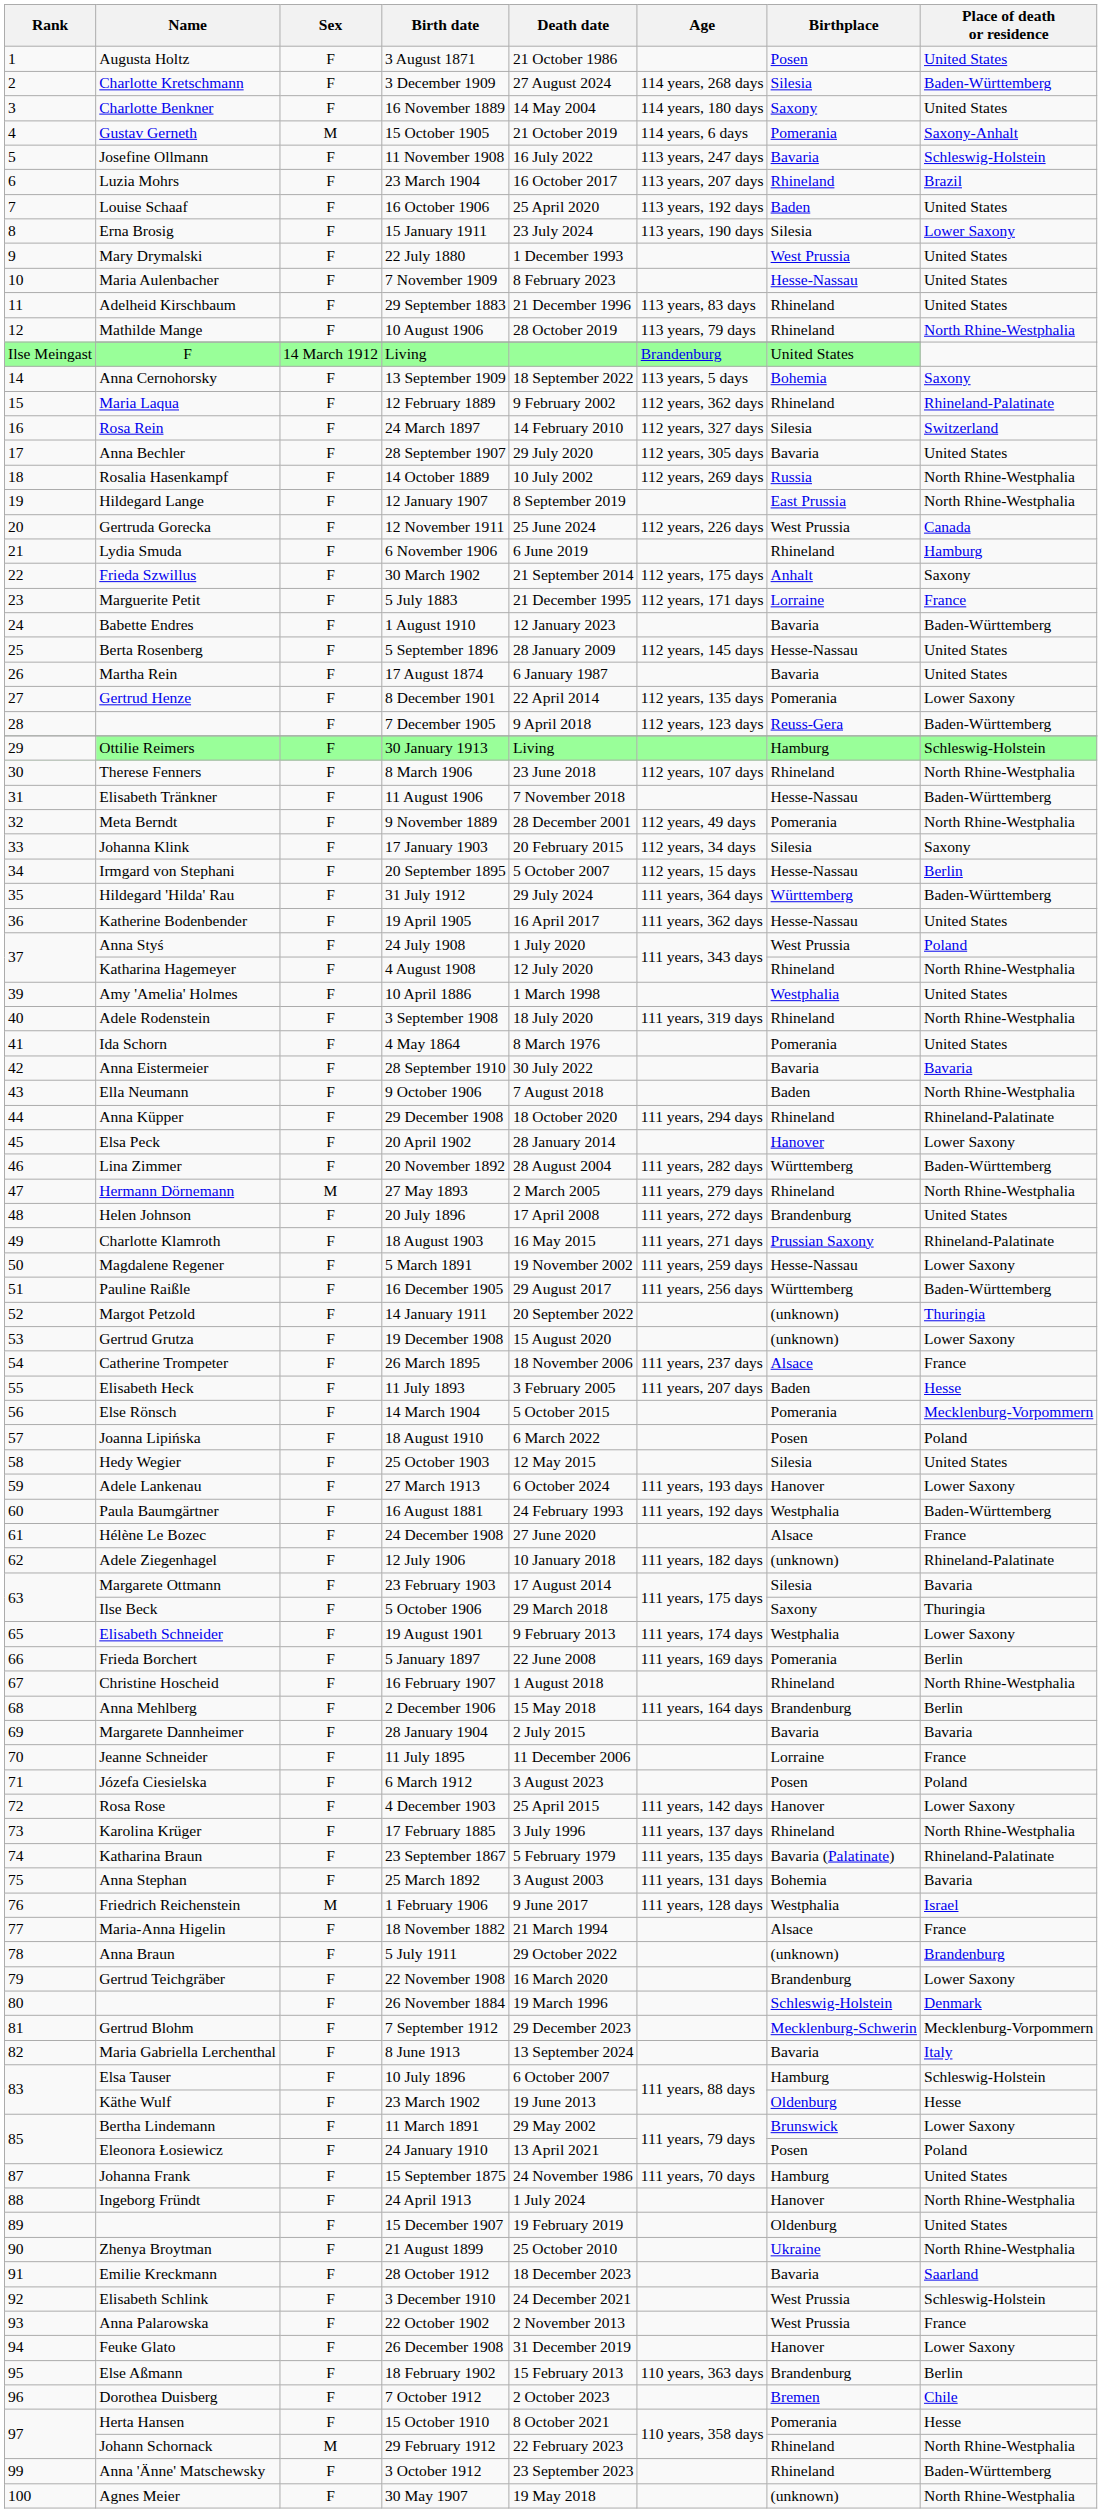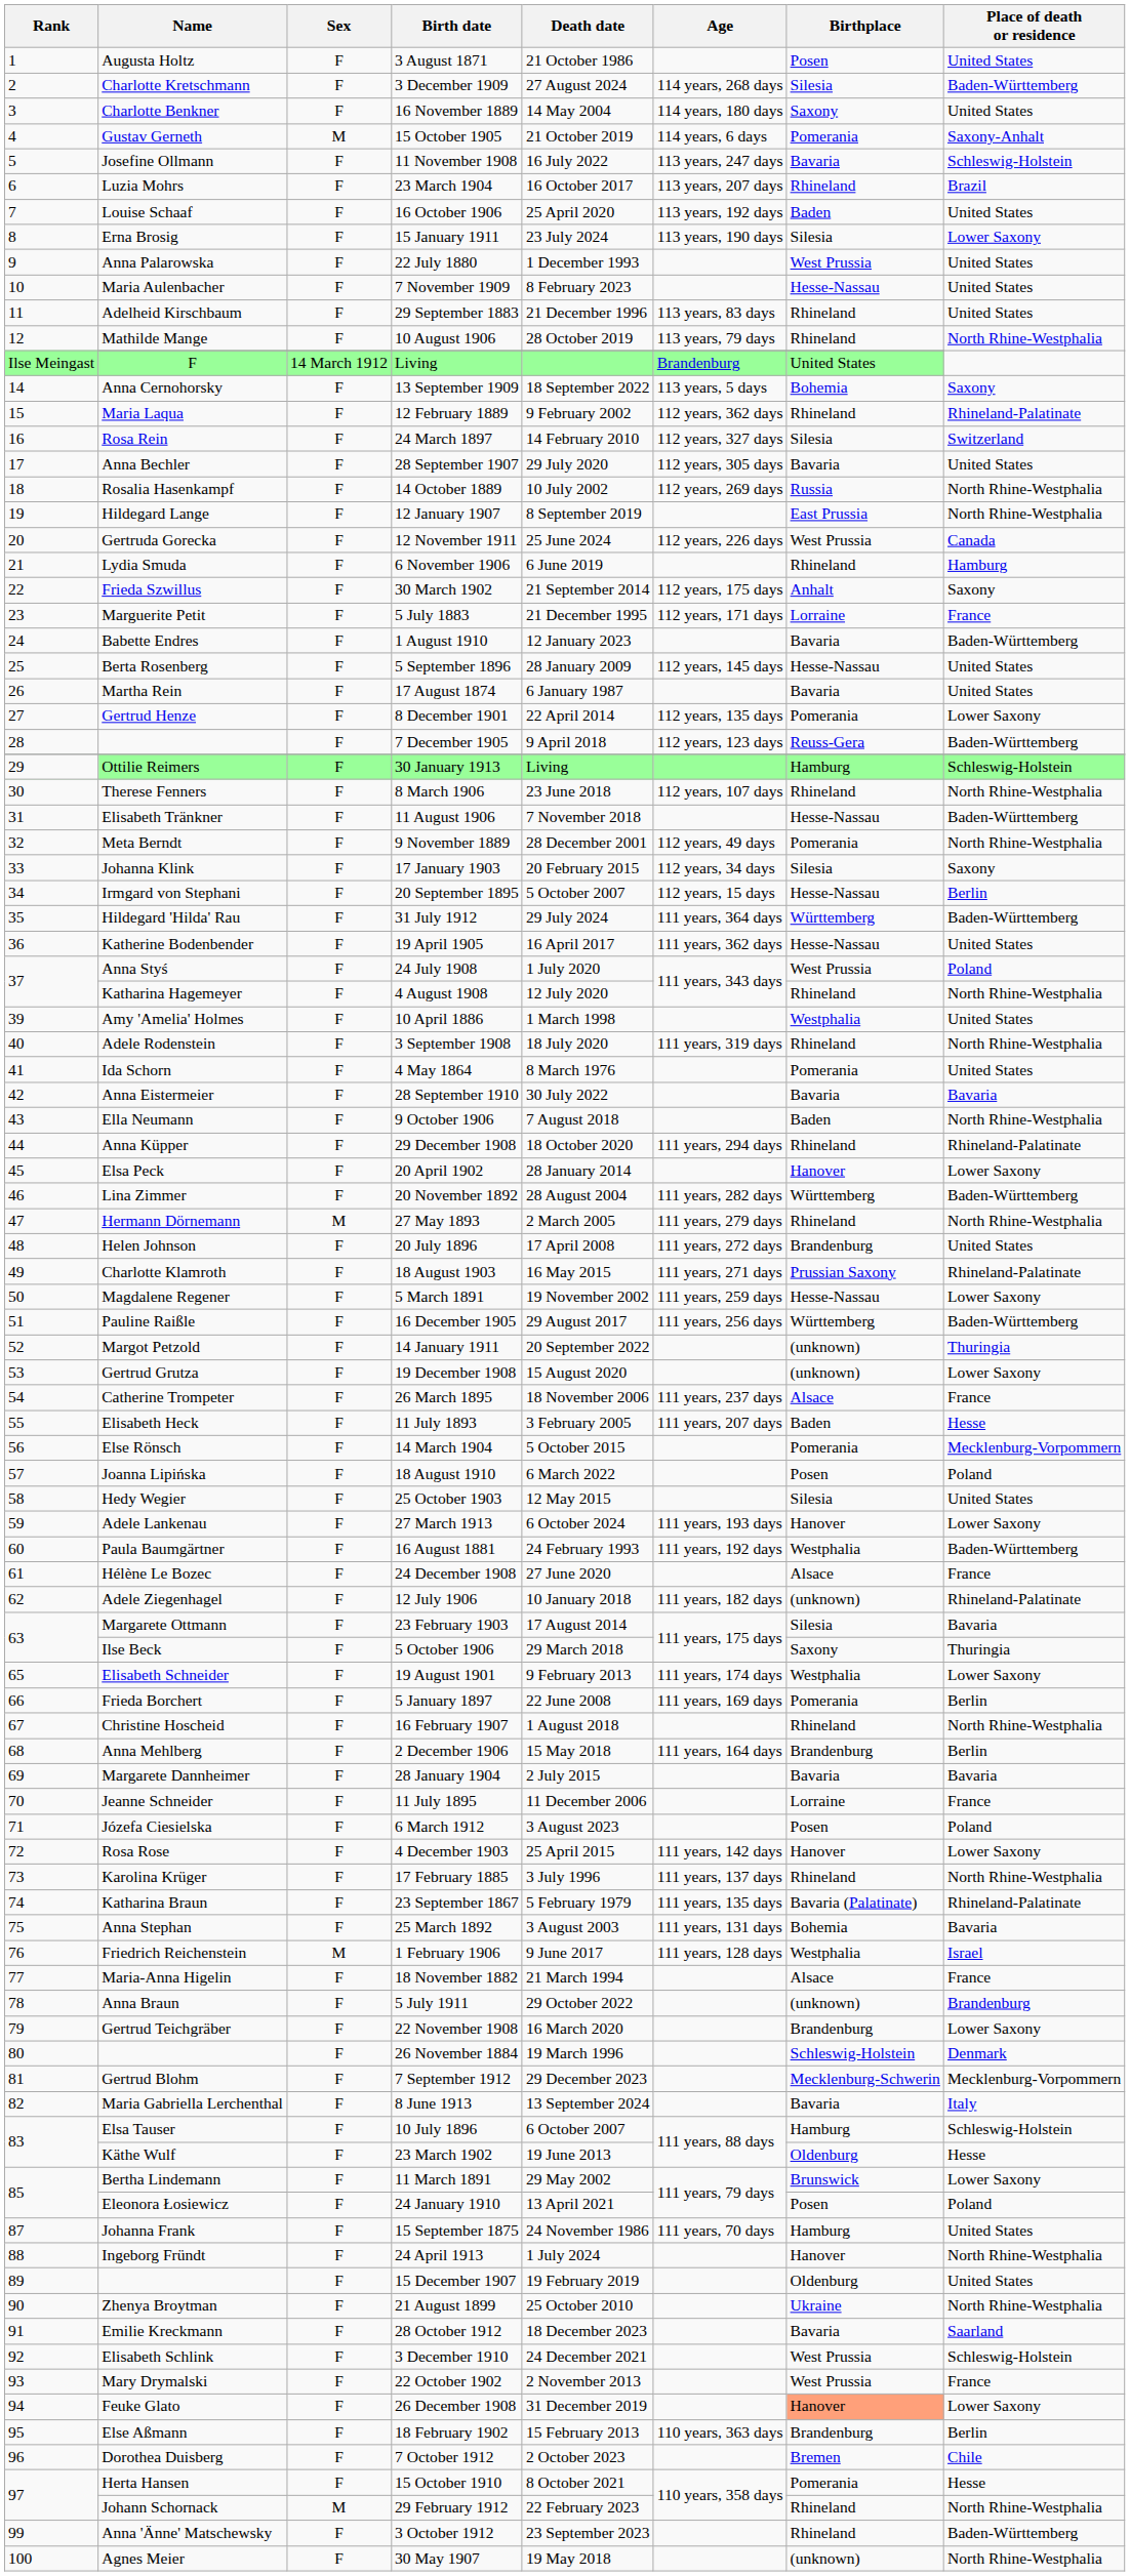22 July 1880 | Name: Mary Drymalski -> Anna Palarowska
22 October 1902 | Name: Anna Palarowska -> Mary Drymalski
26 December 1908 | Birthplace: no background -> lightsalmon background
